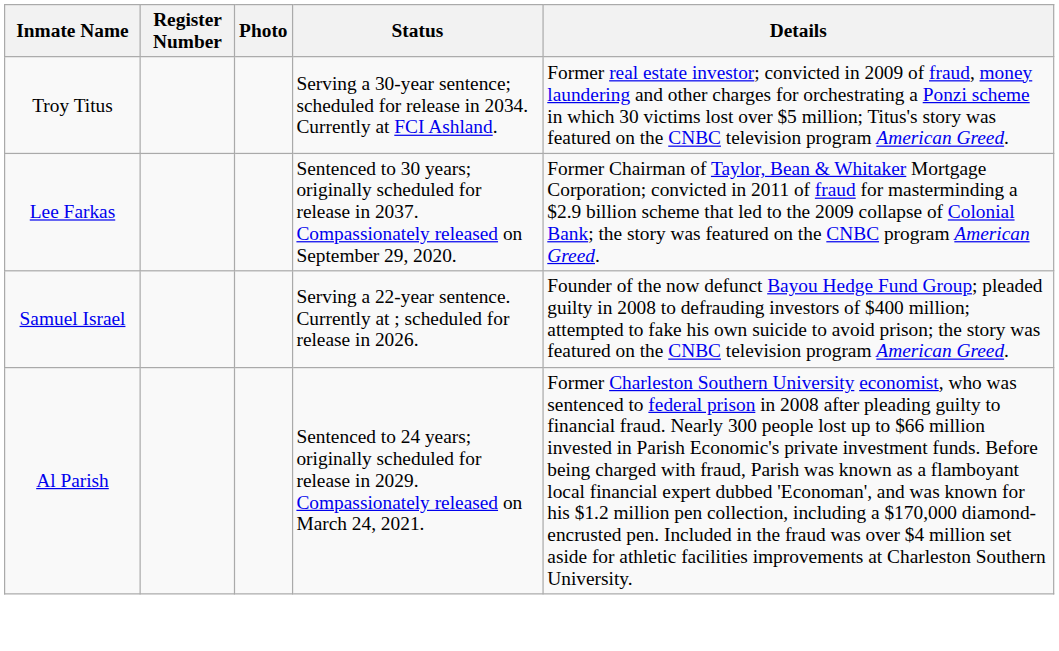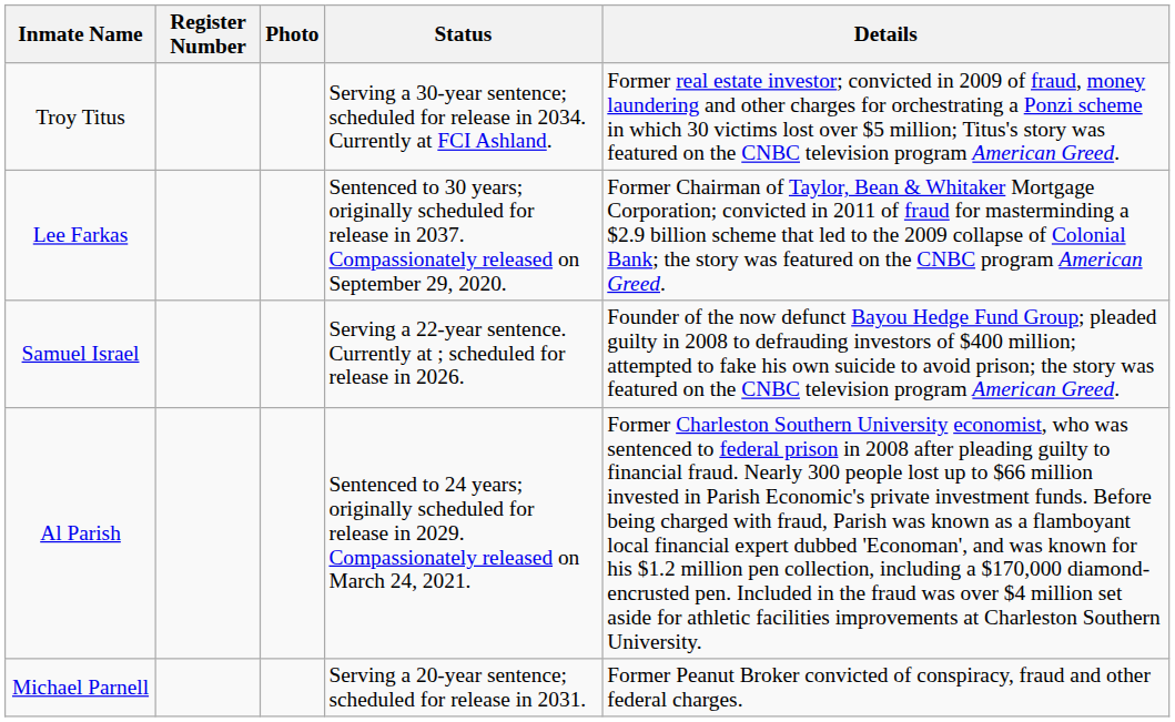+ row: Michael Parnell | Serving a 20-year sentence; scheduled for release in 2031. | Former Peanut Broker convicted of conspiracy, fraud and other federal charges.
